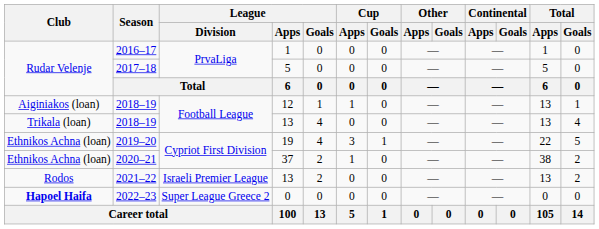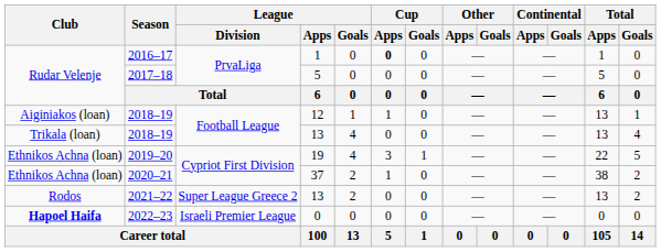2016–17 | Cup / Apps: normal -> bold
2021–22 | League / Division: Israeli Premier League -> Super League Greece 2
2022–23 | League / Division: Super League Greece 2 -> Israeli Premier League
